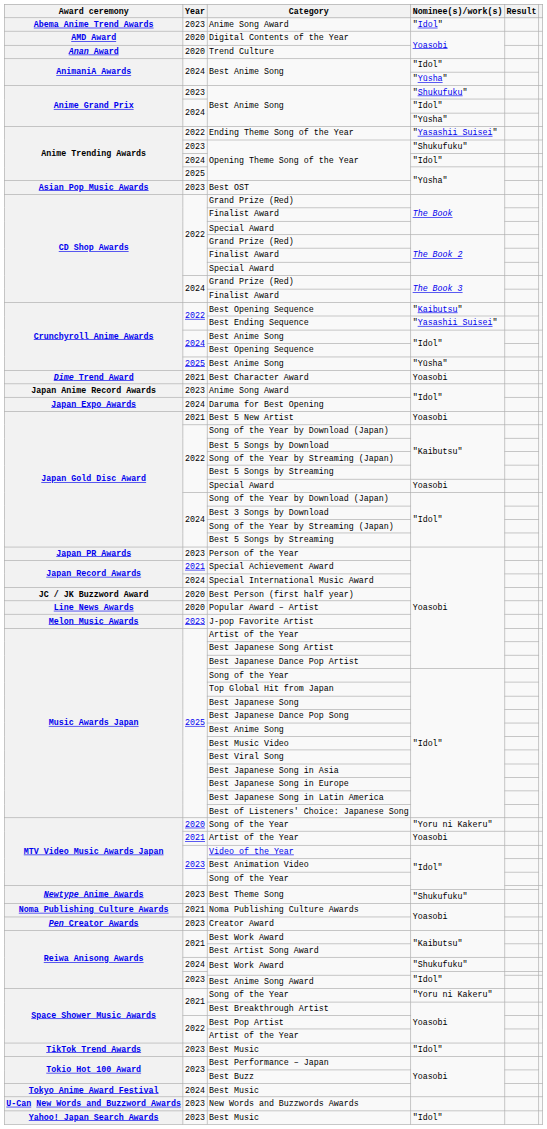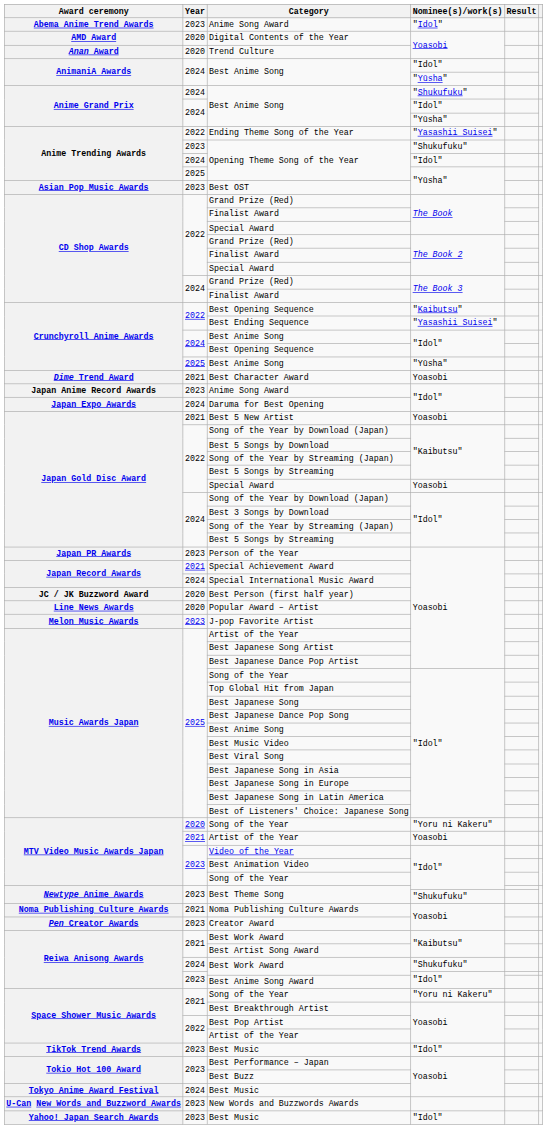Best Anime Song / "Shukufuku" | Year: 2023 -> 2024
